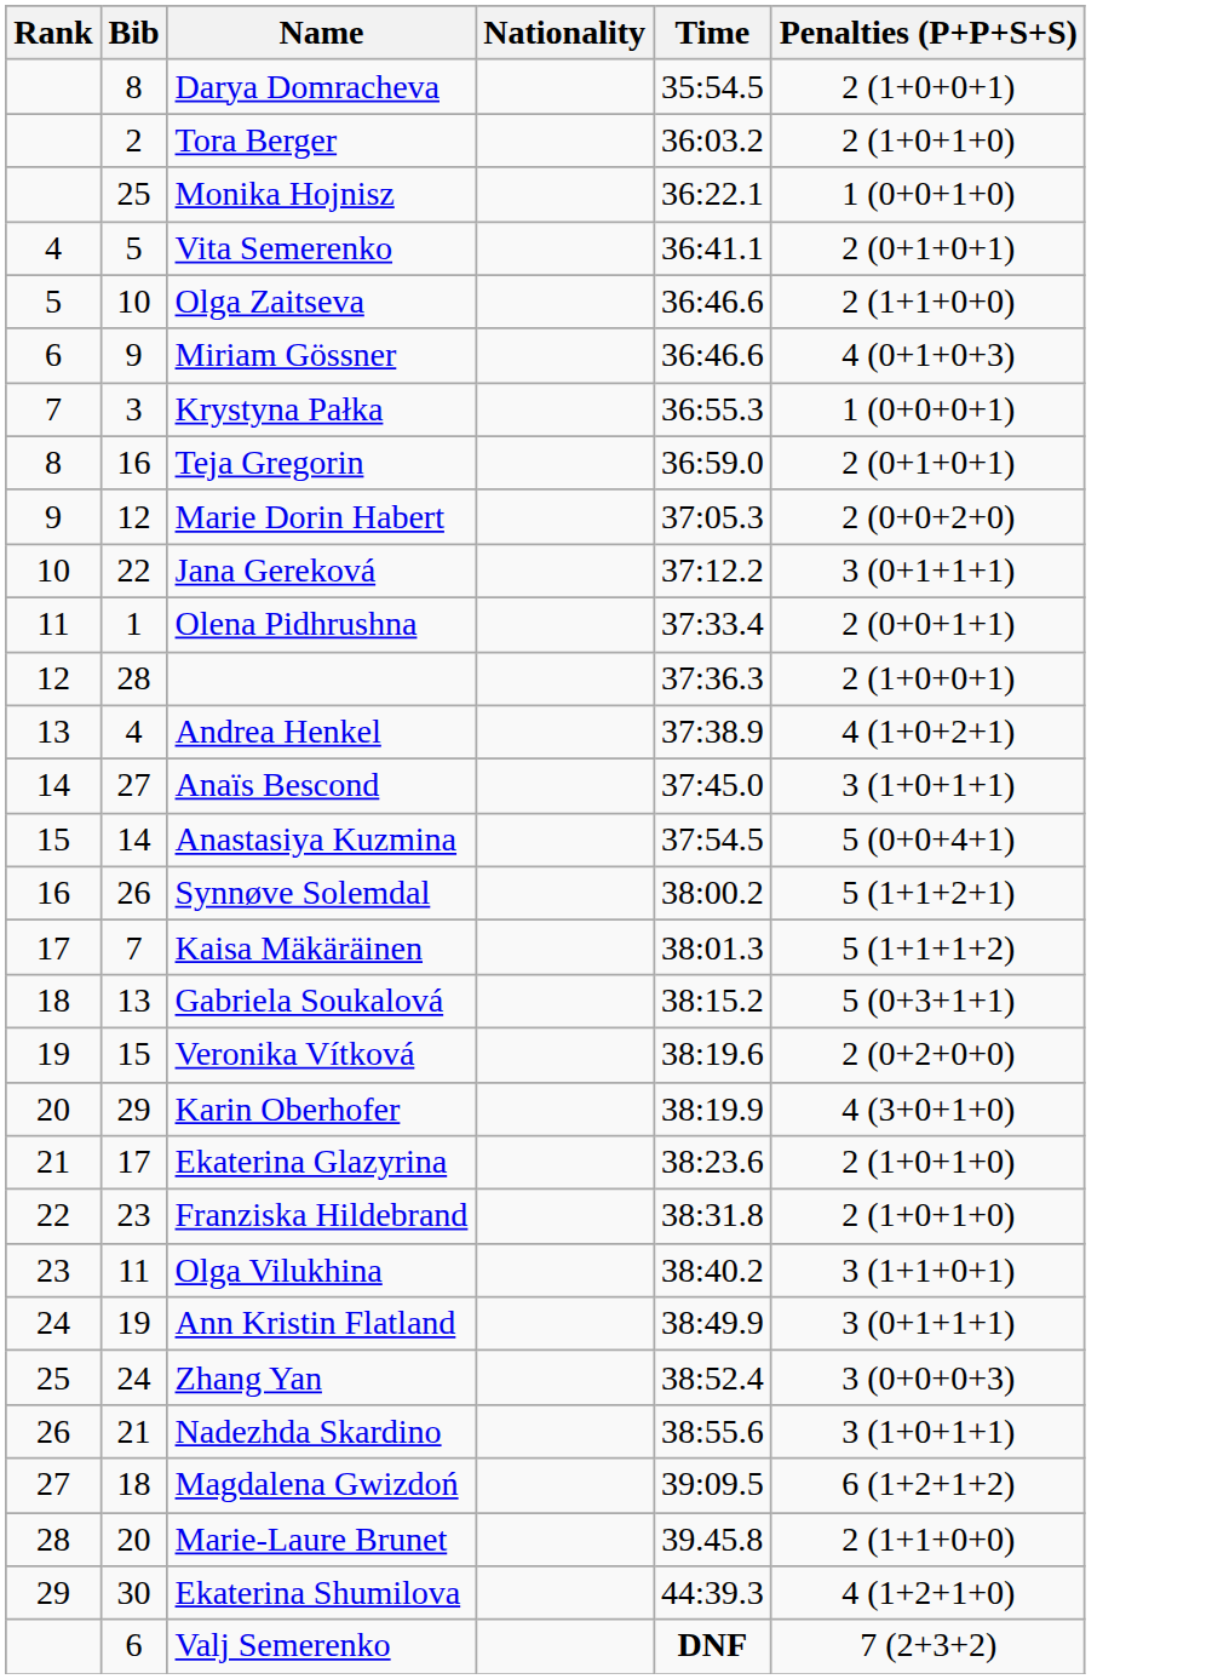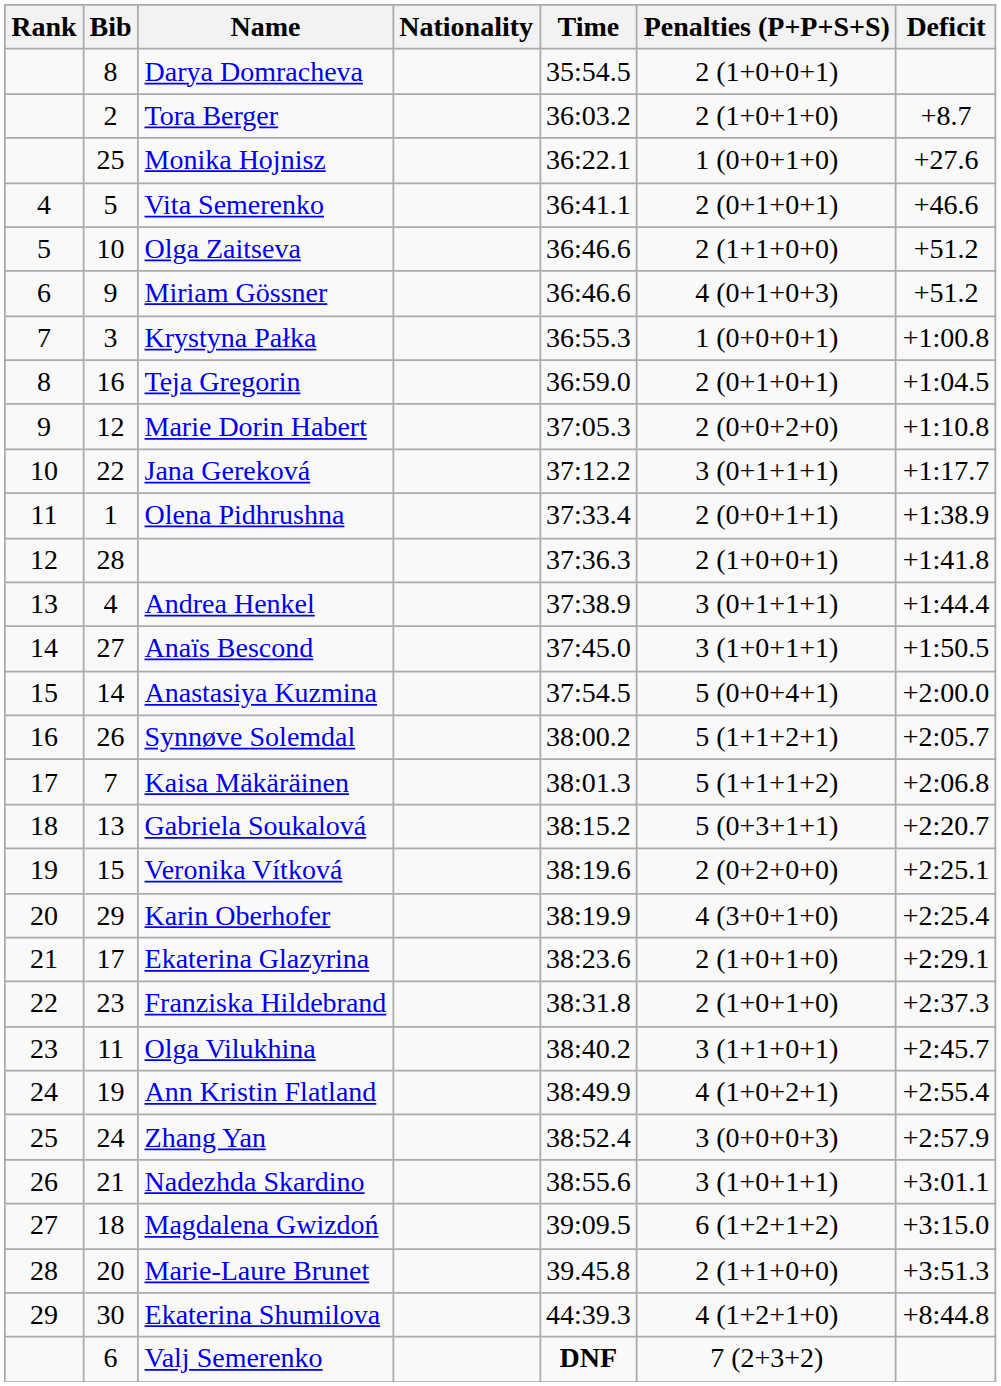+ column: Deficit | +8.7 | +27.6 | +46.6 | +51.2 | +51.2 | +1:00.8 | +1:04.5 | +1:10.8 | +1:17.7 | +1:38.9 | +1:41.8 | +1:44.4 | +1:50.5 | +2:00.0 | +2:05.7 | +2:06.8 | +2:20.7 | +2:25.1 | +2:25.4 | +2:29.1 | +2:37.3 | +2:45.7 | +2:55.4 | +2:57.9 | +3:01.1 | +3:15.0 | +3:51.3 | +8:44.8
Andrea Henkel | Penalties (P+P+S+S): 4 (1+0+2+1) -> 3 (0+1+1+1)
Ann Kristin Flatland | Penalties (P+P+S+S): 3 (0+1+1+1) -> 4 (1+0+2+1)
